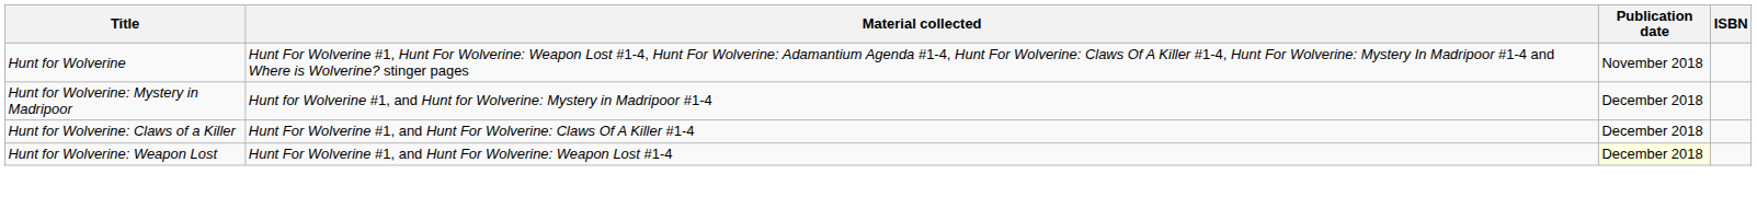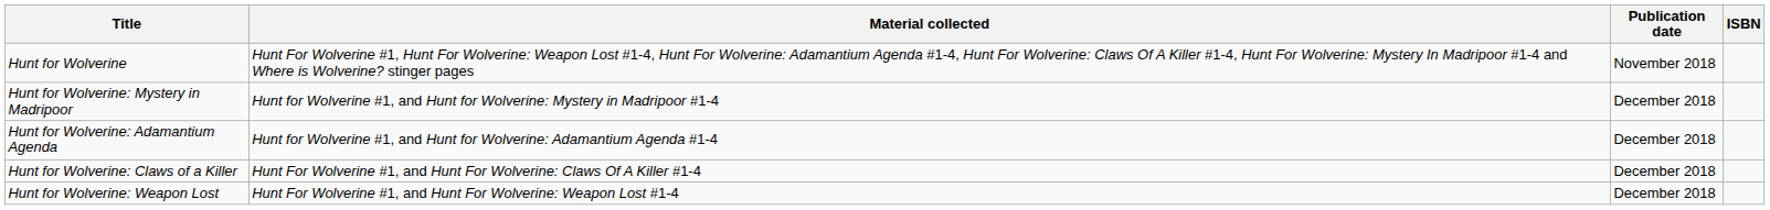+ row: Hunt for Wolverine: Adamantium Agenda | Hunt for Wolverine #1, and Hunt for Wolverine: Adamantium Agenda #1-4 | December 2018
Hunt for Wolverine: Weapon Lost | Publication date: lightyellow background -> no background
